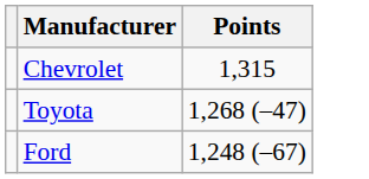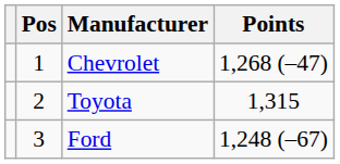+ column: Pos | 1 | 2 | 3
Chevrolet | Points: 1,315 -> 1,268 (–47)
Toyota | Points: 1,268 (–47) -> 1,315
